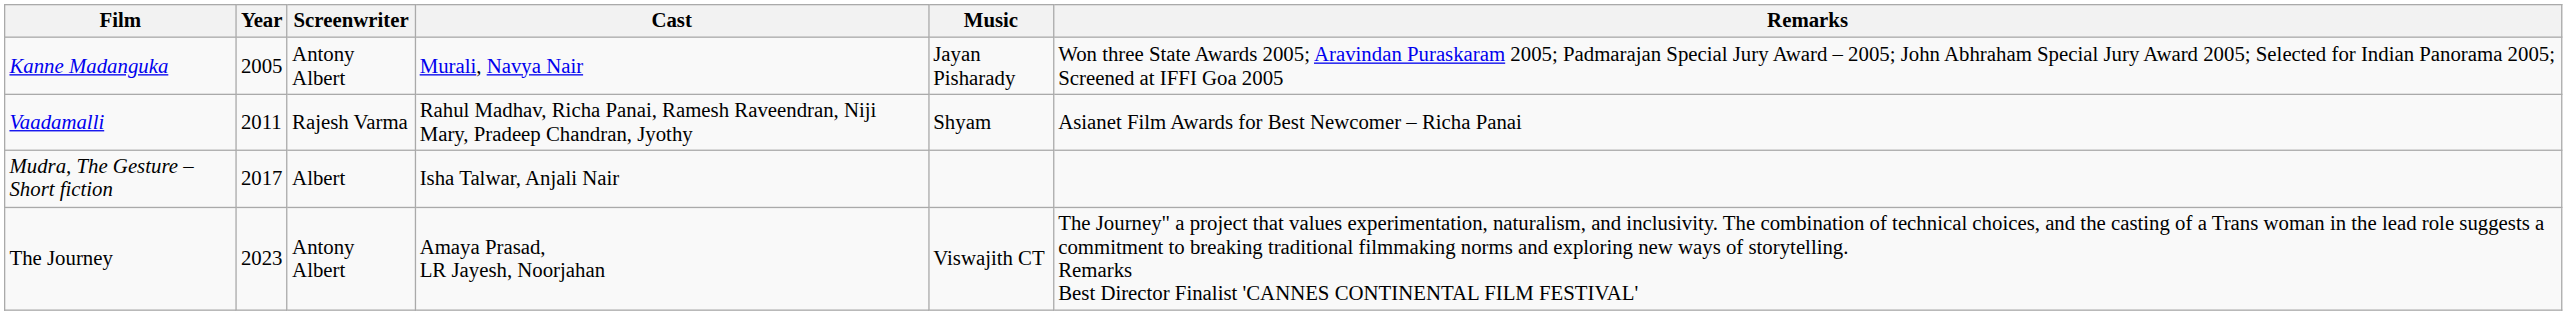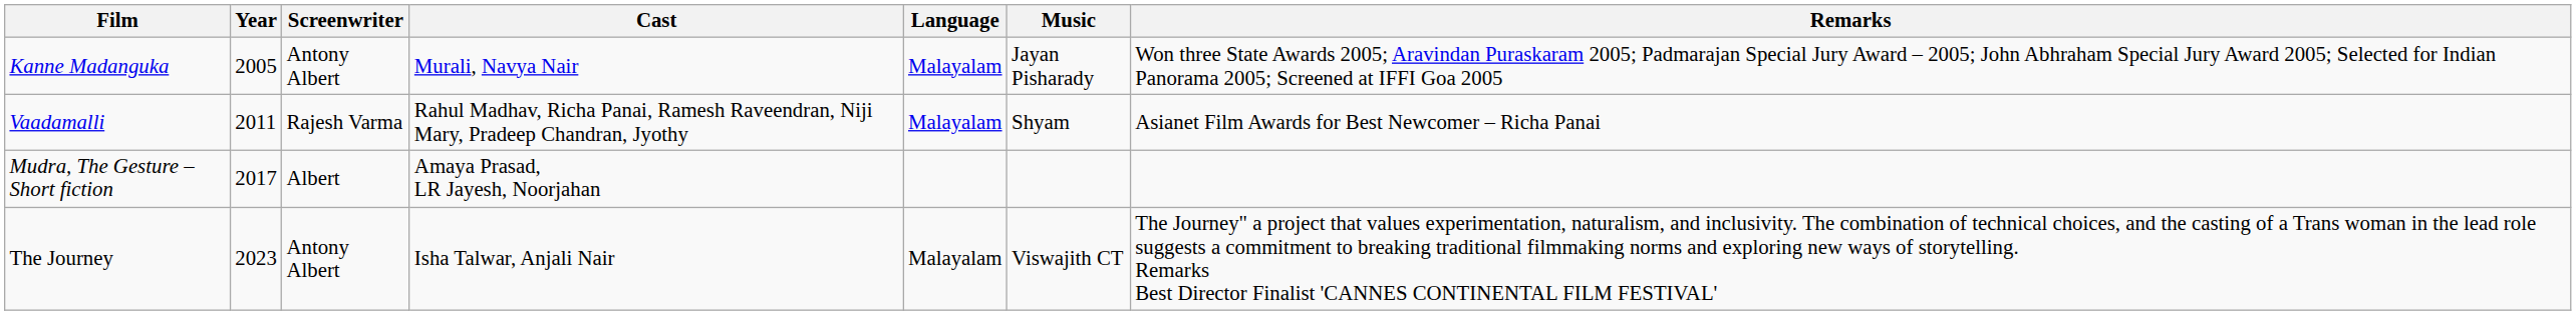+ column: Language | Malayalam | Malayalam | Malayalam
Mudra, The Gesture – Short fiction | Cast: Isha Talwar, Anjali Nair -> Amaya Prasad, LR Jayesh, Noorjahan
The Journey | Cast: Amaya Prasad, LR Jayesh, Noorjahan -> Isha Talwar, Anjali Nair
